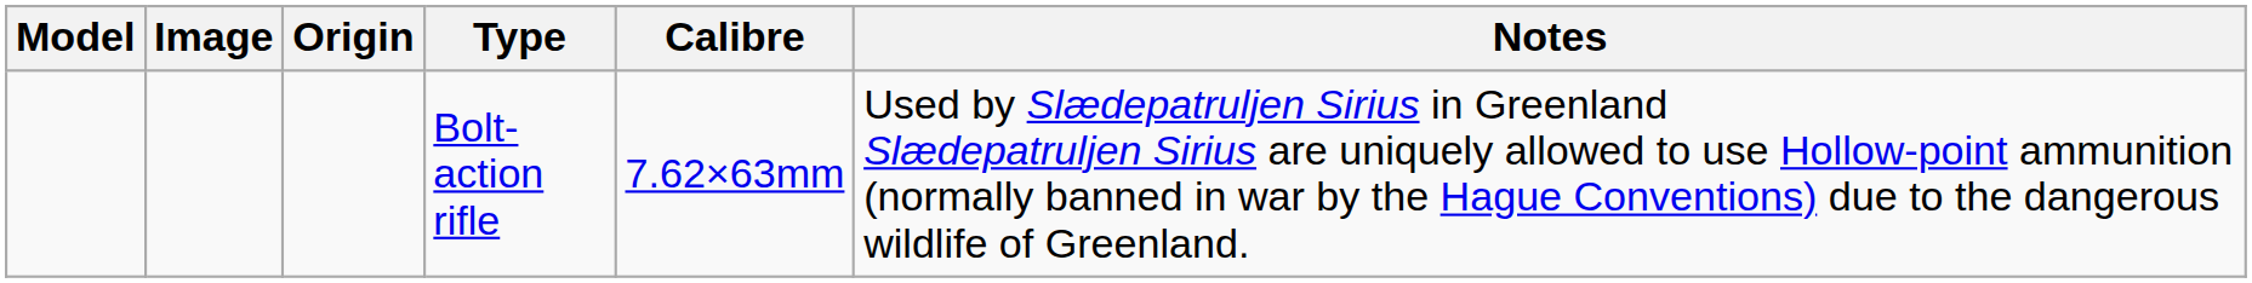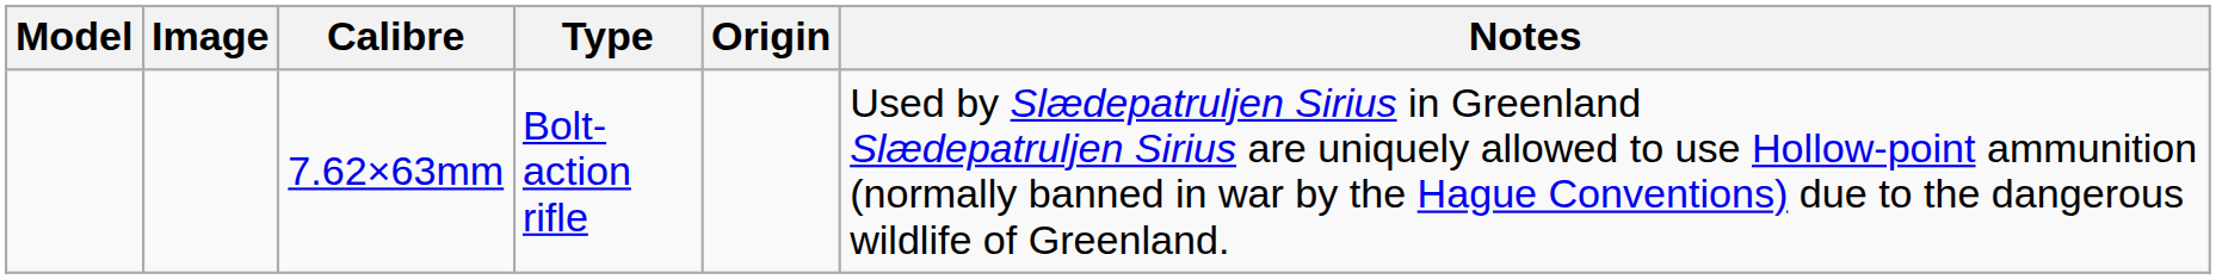columns swapped: Origin <-> Calibre
